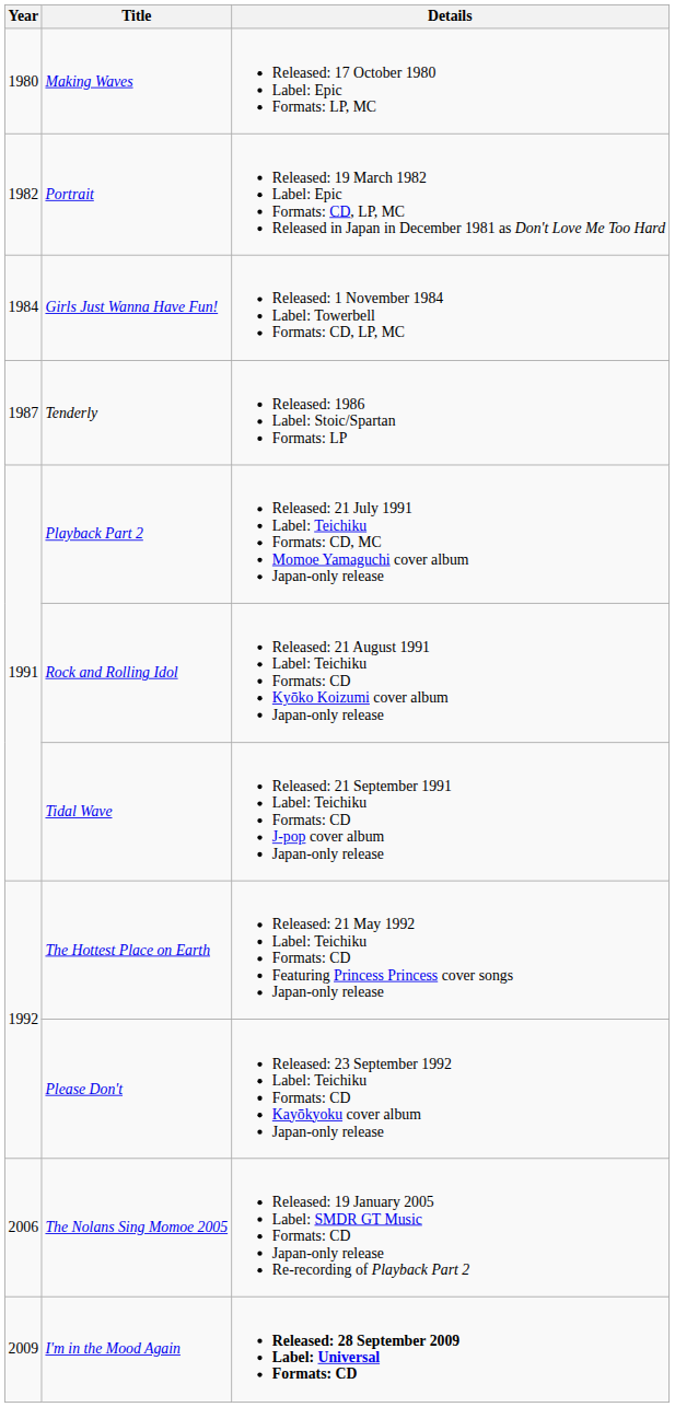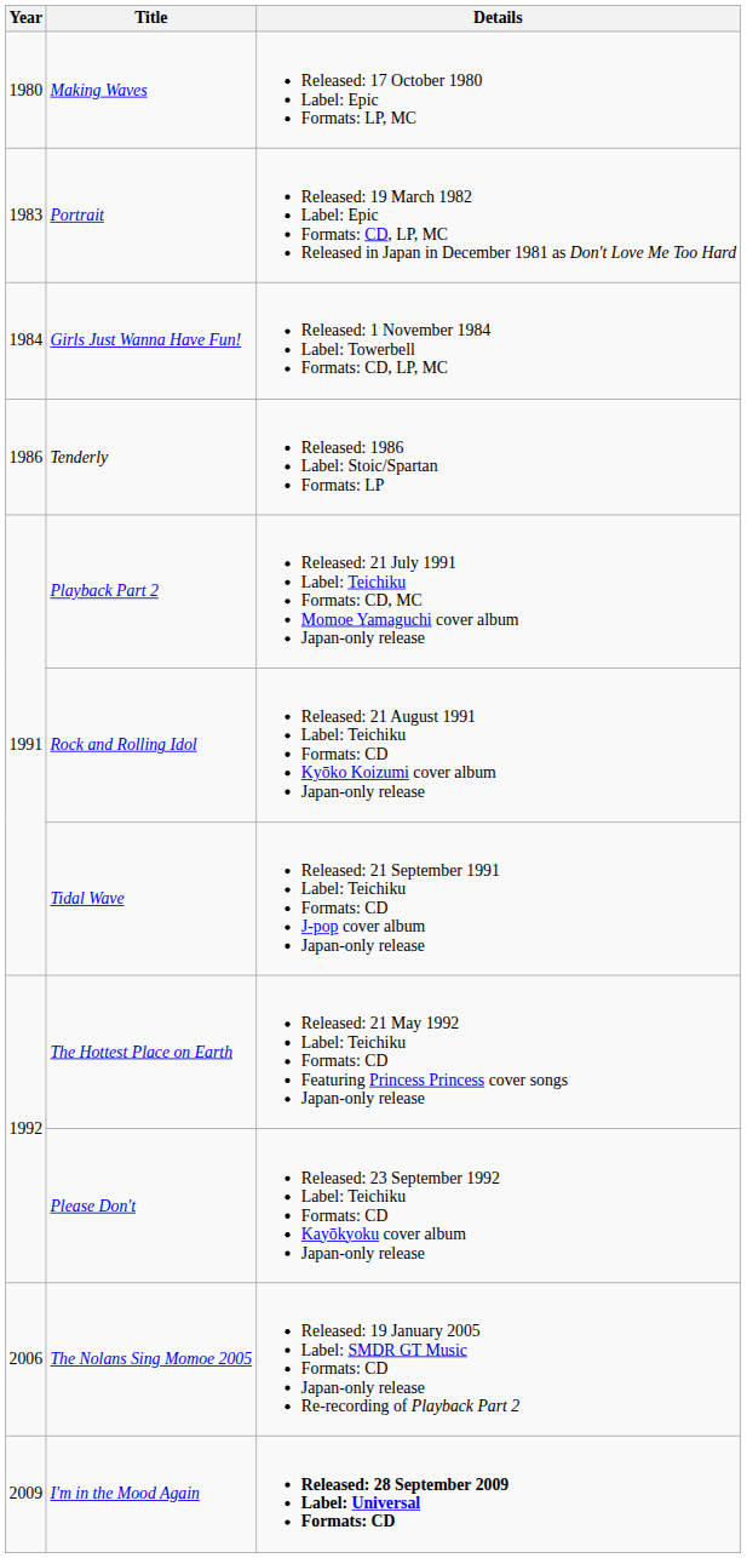Portrait | Year: 1982 -> 1983
Tenderly | Year: 1987 -> 1986
